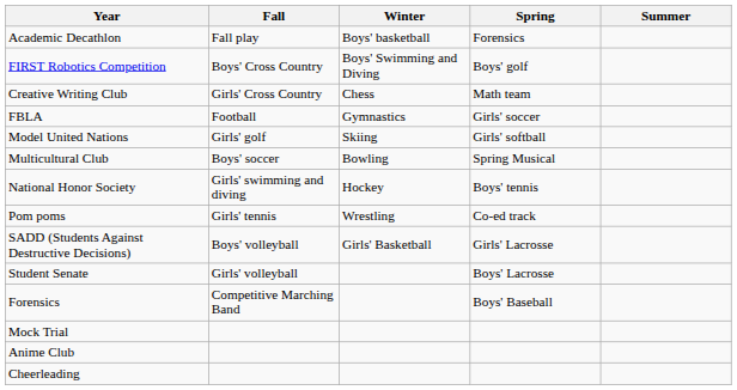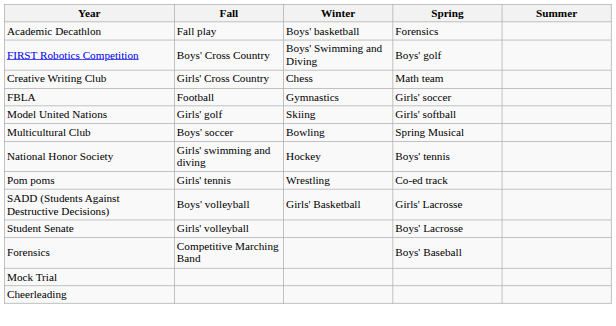- row: Anime Club
